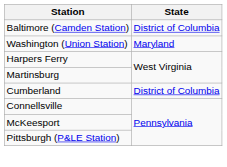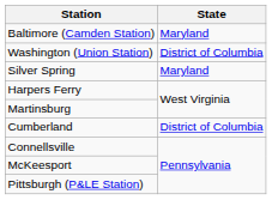Baltimore (Camden Station) | State: District of Columbia -> Maryland
Washington (Union Station) | State: Maryland -> District of Columbia
+ row: Silver Spring | Maryland
